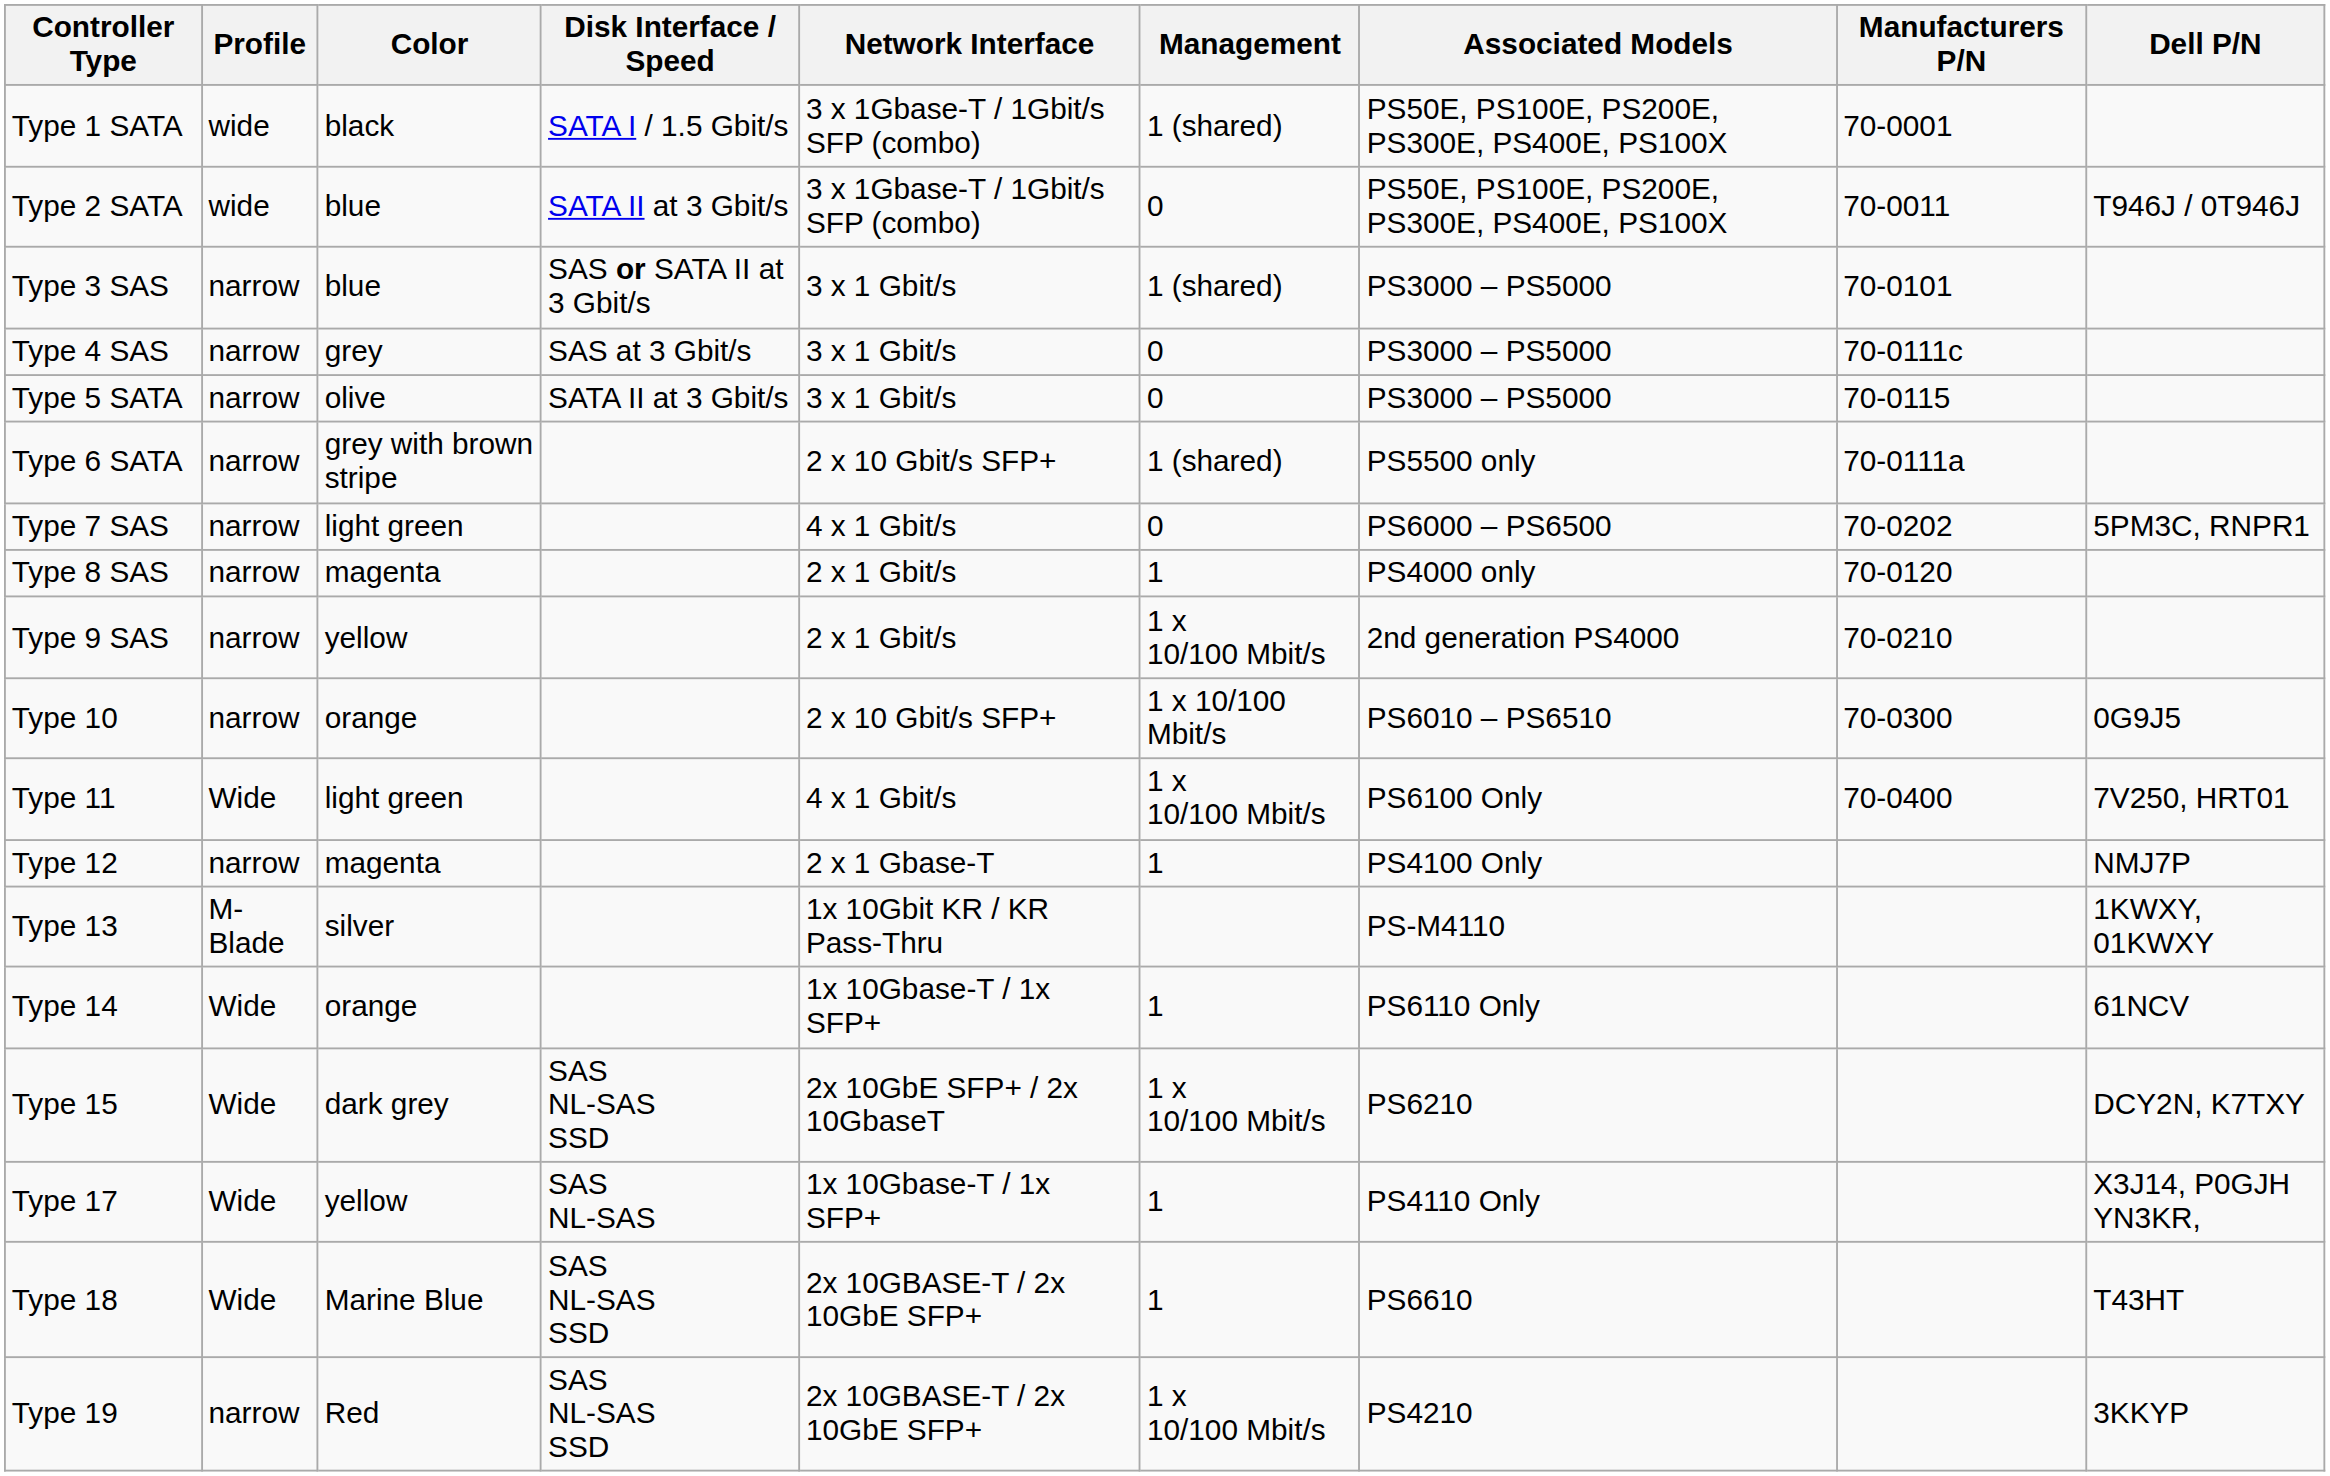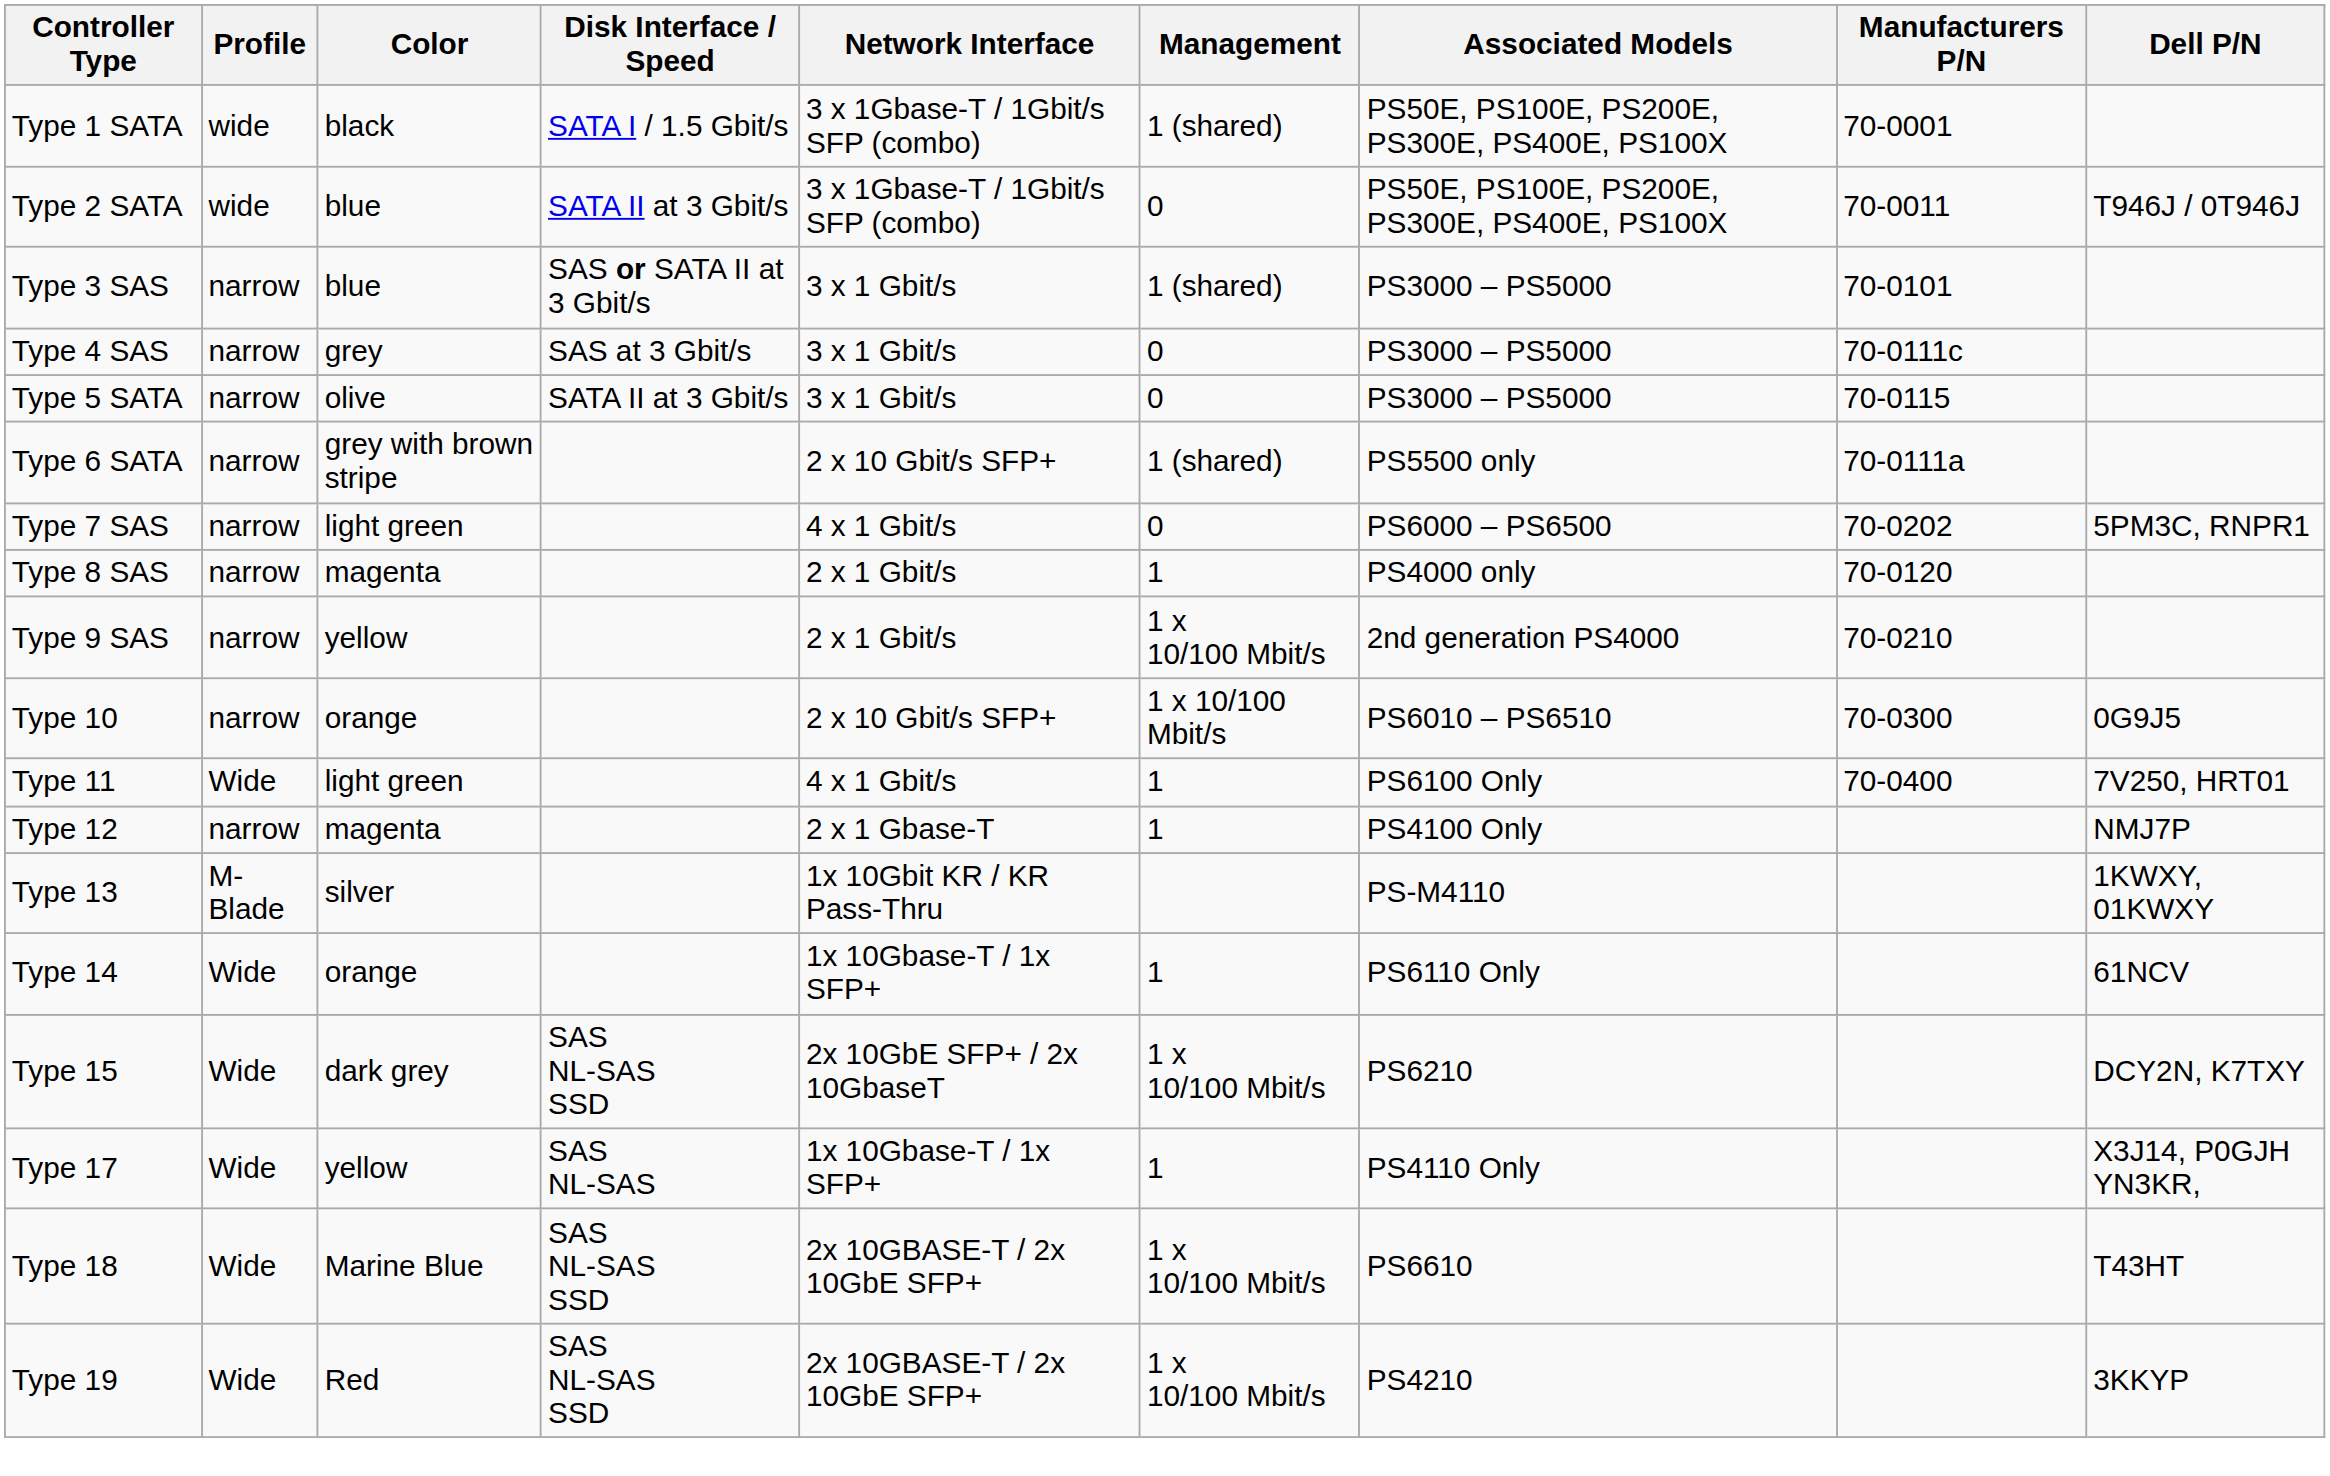Type 11 | Management: 1 x 10/100 Mbit/s -> 1
Type 18 | Management: 1 -> 1 x 10/100 Mbit/s
Type 19 | Profile: narrow -> Wide
